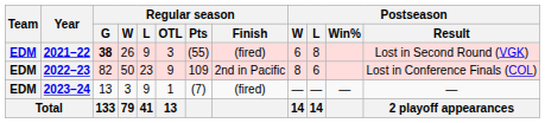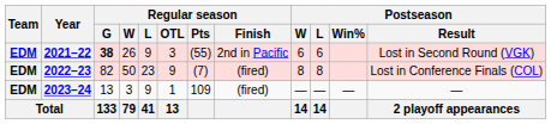2021–22 | Regular season / Finish: (fired) -> 2nd in Pacific
2021–22 | Postseason / L: 8 -> 6
2022–23 | Regular season / Pts: 109 -> (7)
2022–23 | Regular season / Finish: 2nd in Pacific -> (fired)
2022–23 | Postseason / L: 6 -> 8
2023–24 | Regular season / Pts: (7) -> 109
